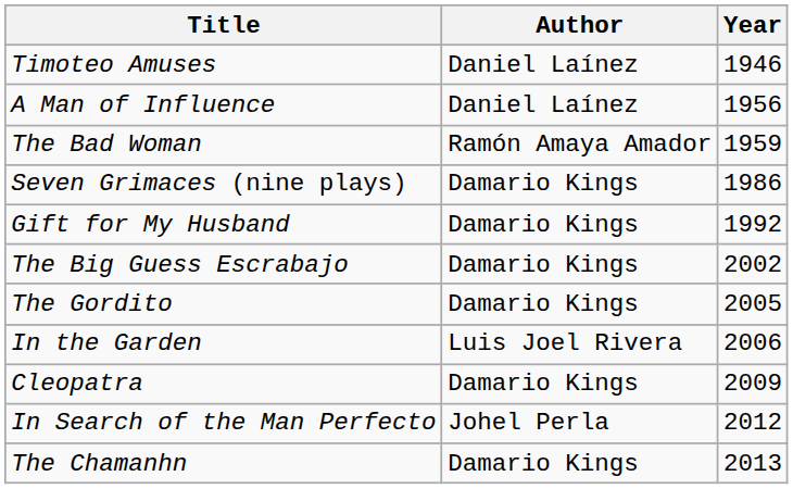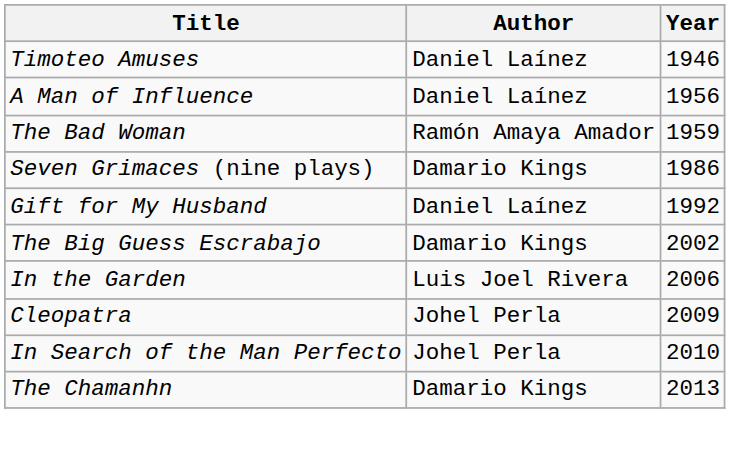Gift for My Husband | Author: Damario Kings -> Daniel Laínez
- row: The Gordito | Damario Kings | 2005
Cleopatra | Author: Damario Kings -> Johel Perla
In Search of the Man Perfecto | Year: 2012 -> 2010
